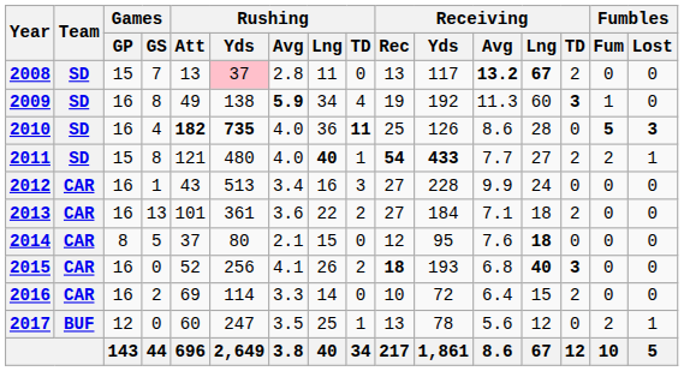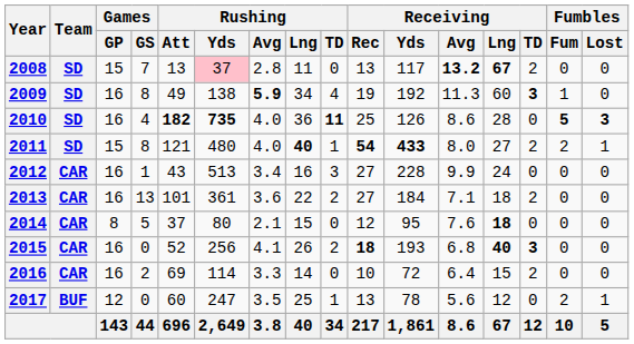2011 | Receiving / Avg: 7.7 -> 8.0
